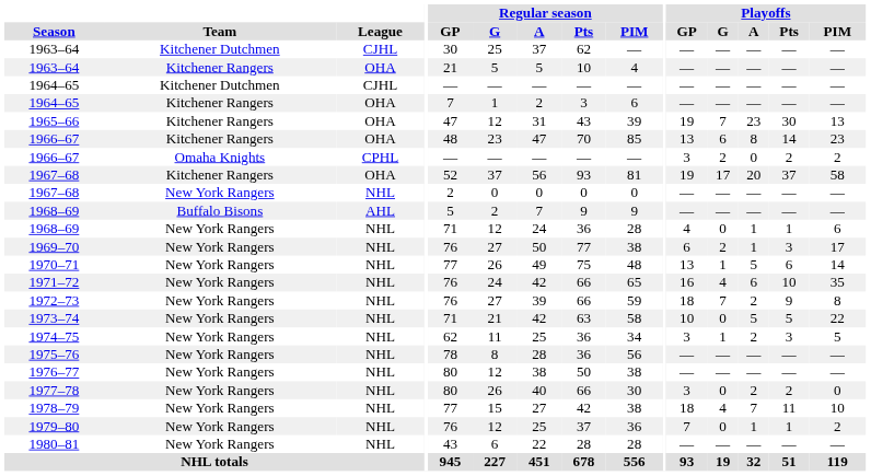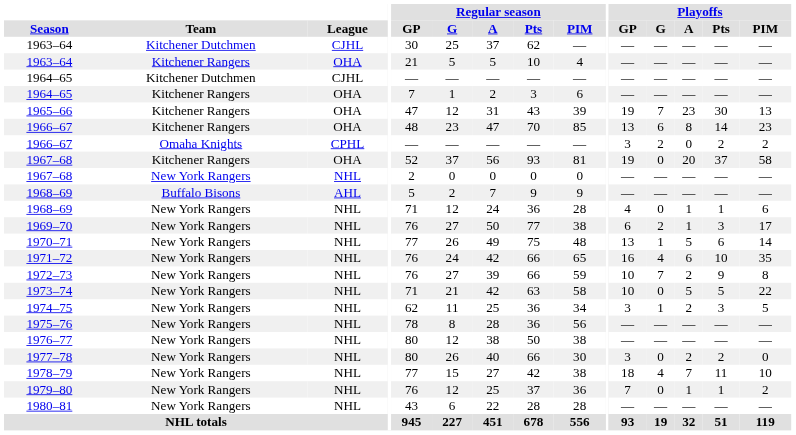1967–68 / Kitchener Rangers | Playoffs / G: 17 -> 0
1972–73 | Playoffs / GP: 18 -> 10
